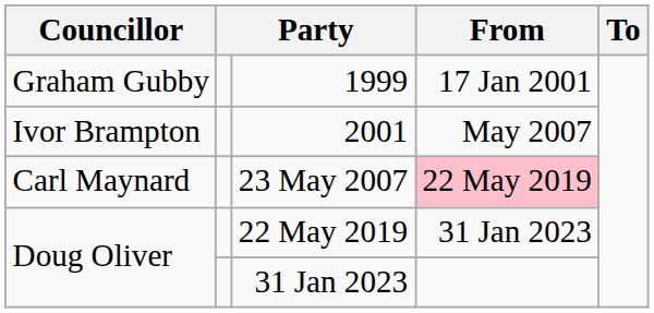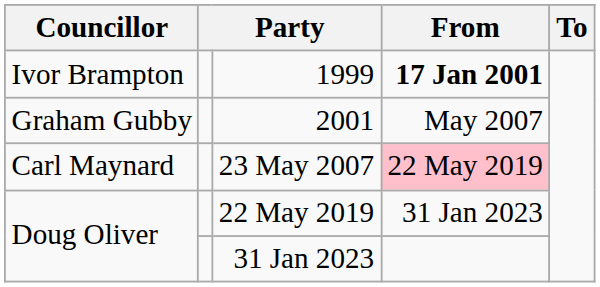1999 | Councillor: Graham Gubby -> Ivor Brampton
1999 | From: normal -> bold
2001 | Councillor: Ivor Brampton -> Graham Gubby
